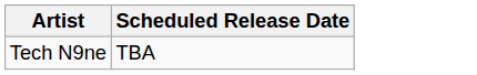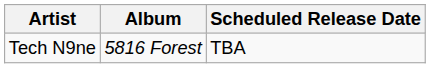+ column: Album | 5816 Forest
